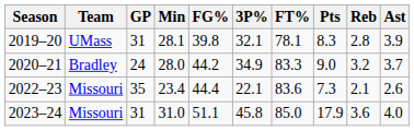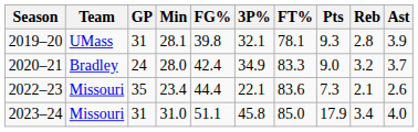2019–20 | Pts: 8.3 -> 9.3
2020–21 | FG%: 44.2 -> 42.4
2023–24 | Reb: 3.6 -> 3.4
